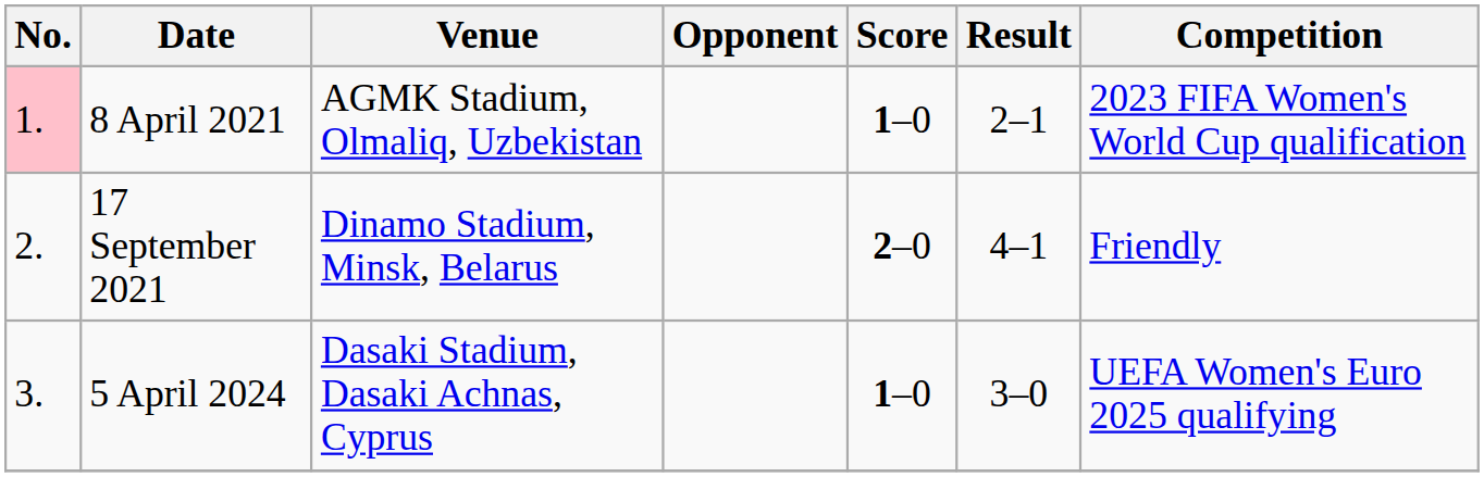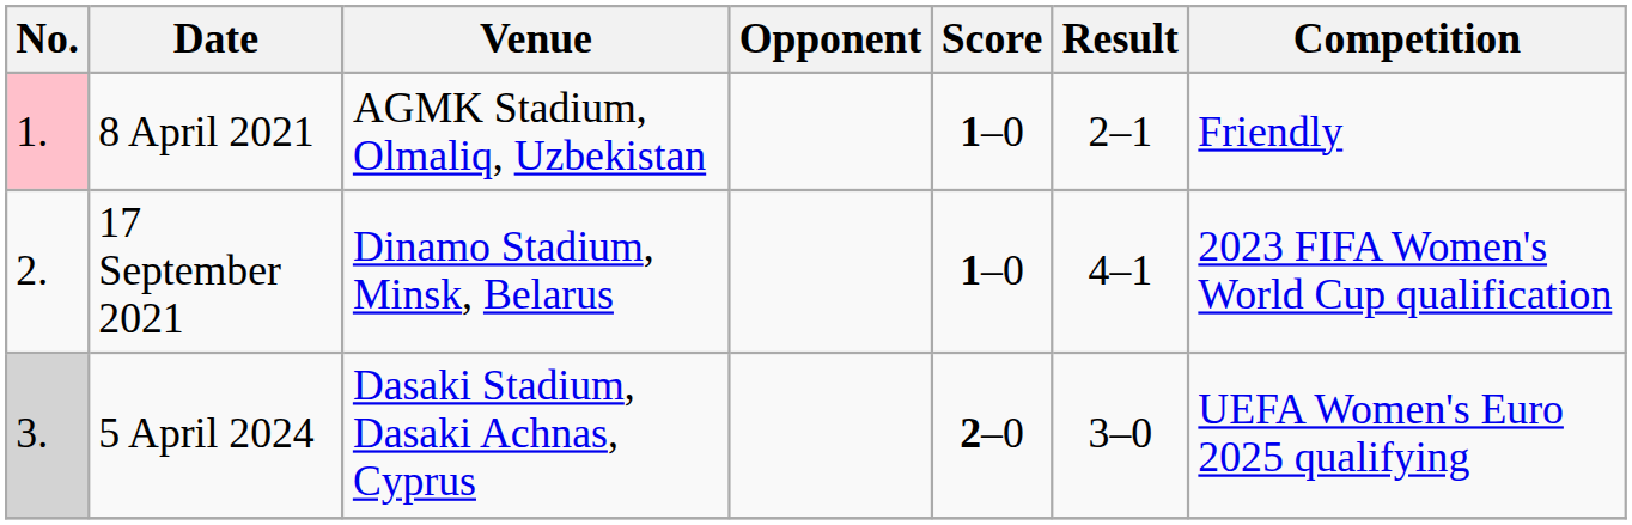8 April 2021 | Competition: 2023 FIFA Women's World Cup qualification -> Friendly
17 September 2021 | Score: 2–0 -> 1–0
17 September 2021 | Competition: Friendly -> 2023 FIFA Women's World Cup qualification
5 April 2024 | No.: no background -> lightgrey background
5 April 2024 | Score: 1–0 -> 2–0
